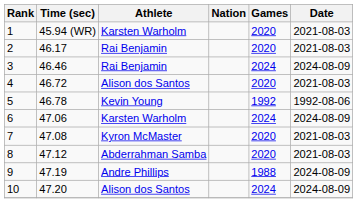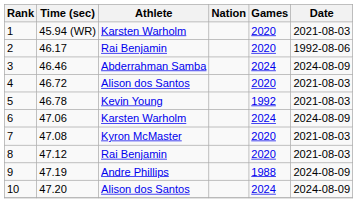2 | Date: 2021-08-03 -> 1992-08-06
3 | Athlete: Rai Benjamin -> Abderrahman Samba
5 | Date: 1992-08-06 -> 2021-08-03
8 | Athlete: Abderrahman Samba -> Rai Benjamin
